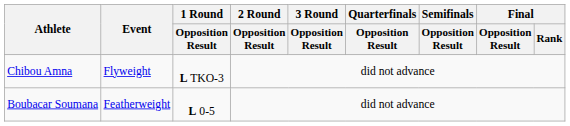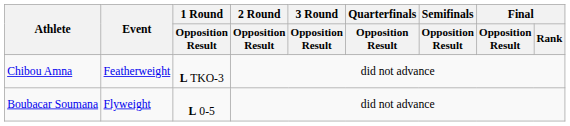Chibou Amna | Event: Flyweight -> Featherweight
Boubacar Soumana | Event: Featherweight -> Flyweight
